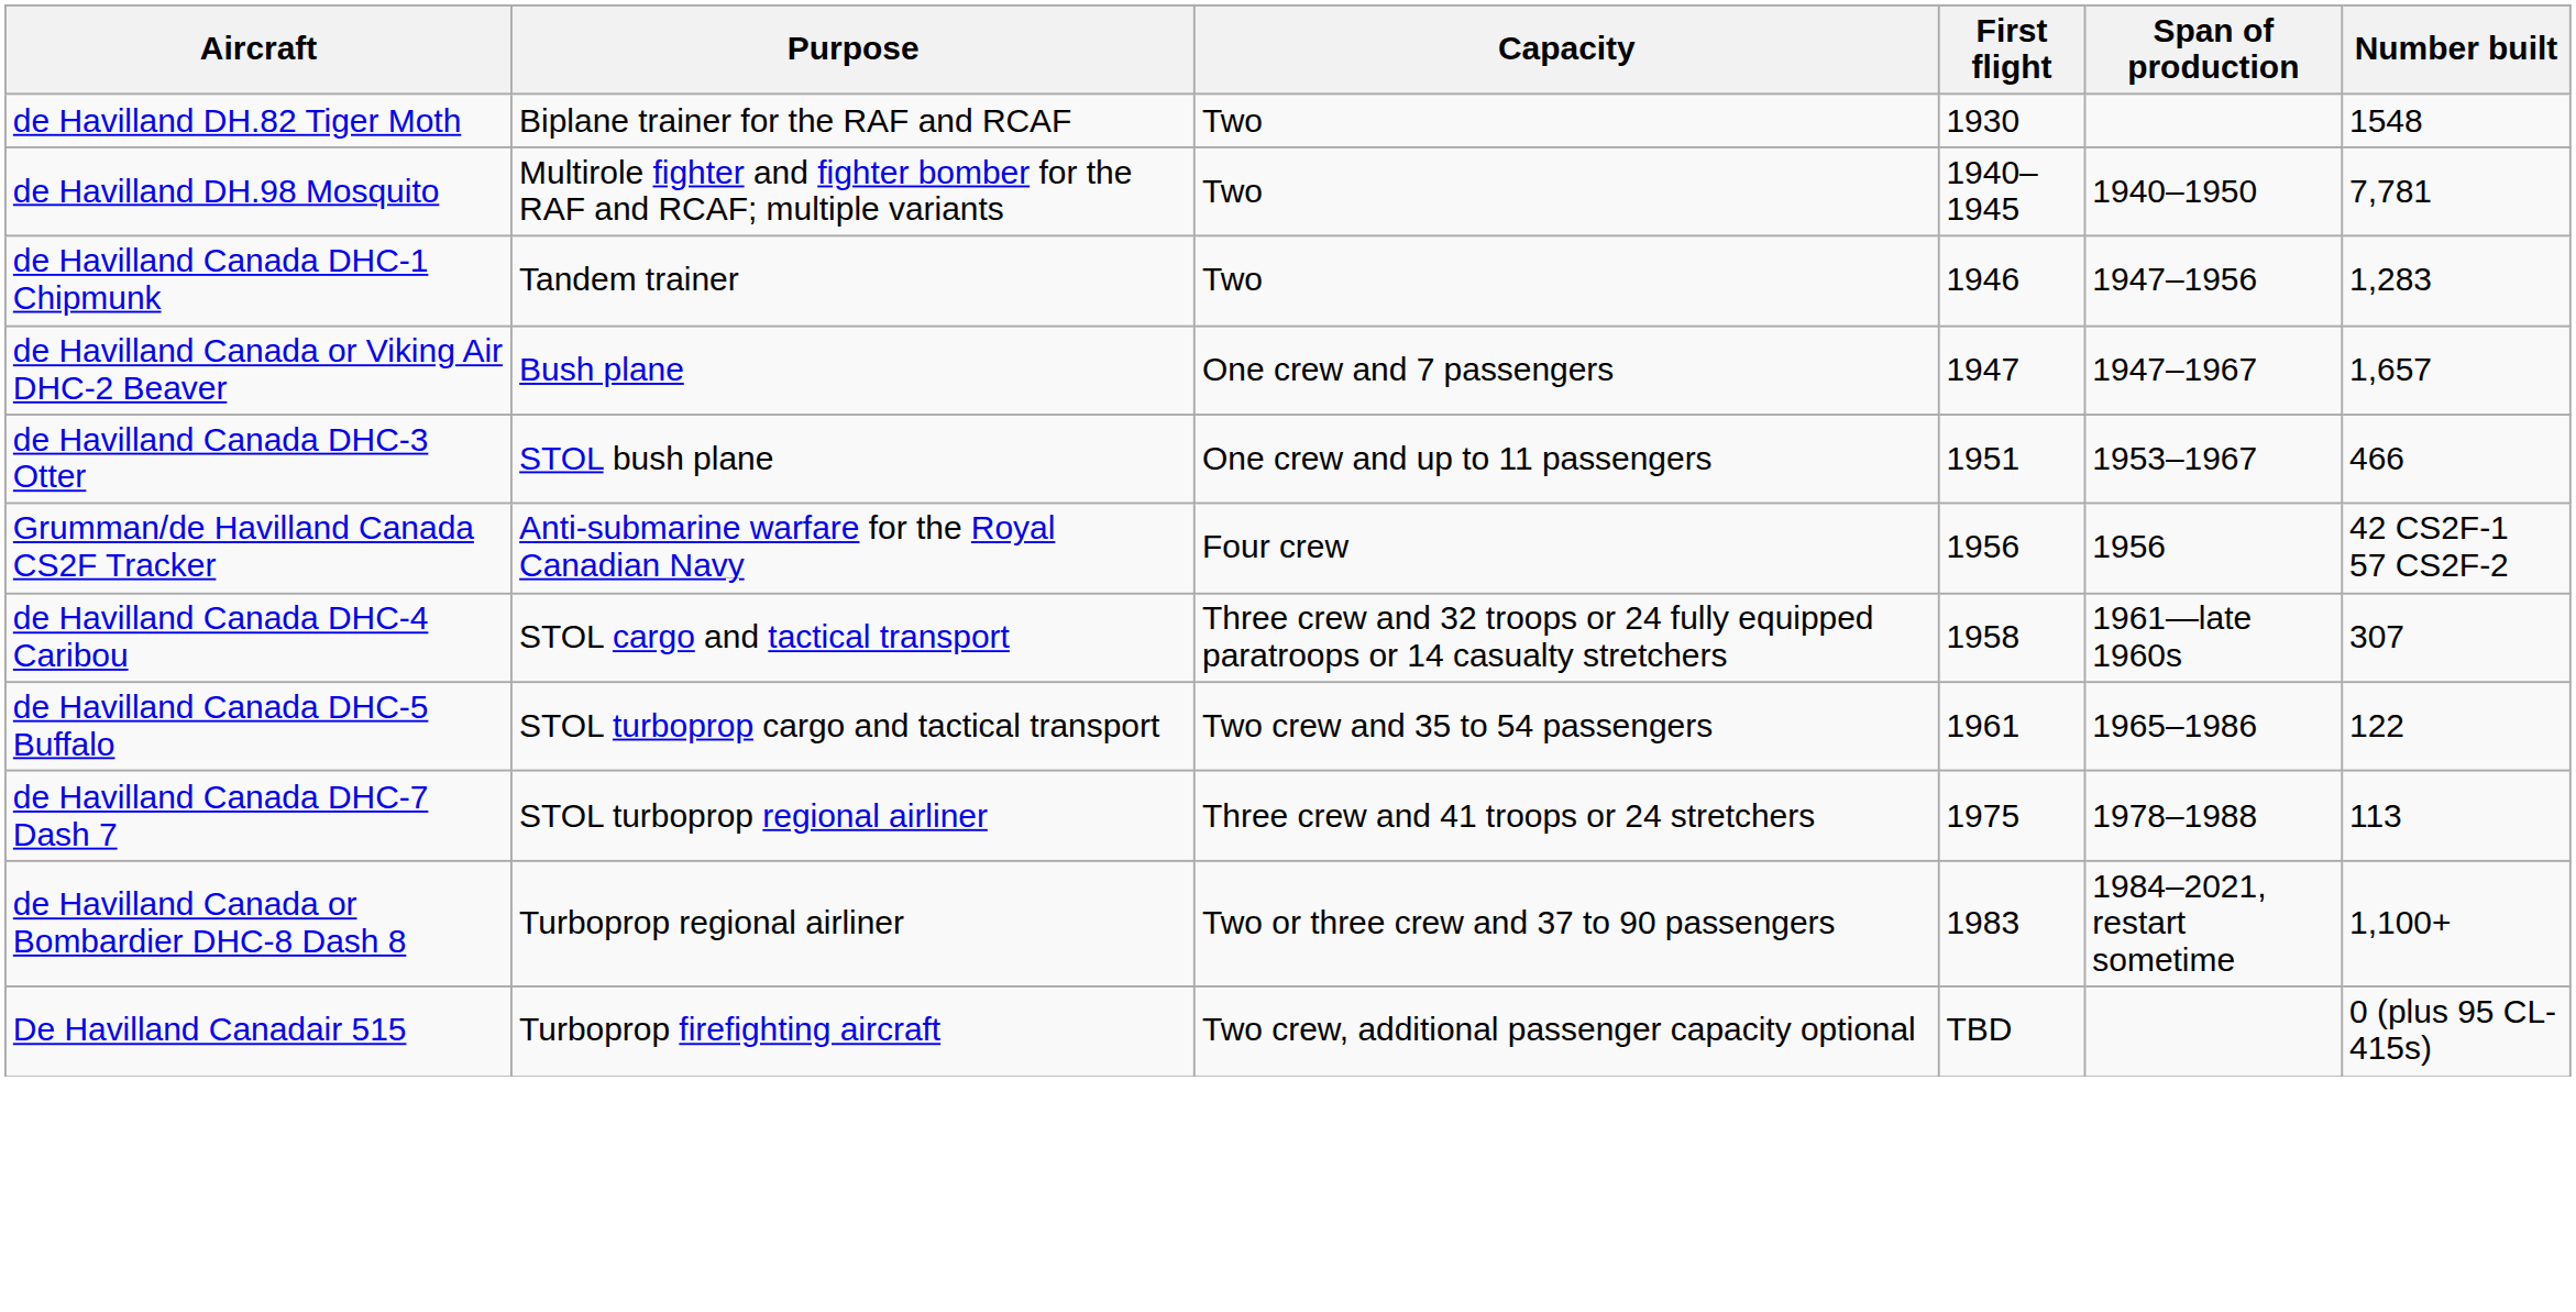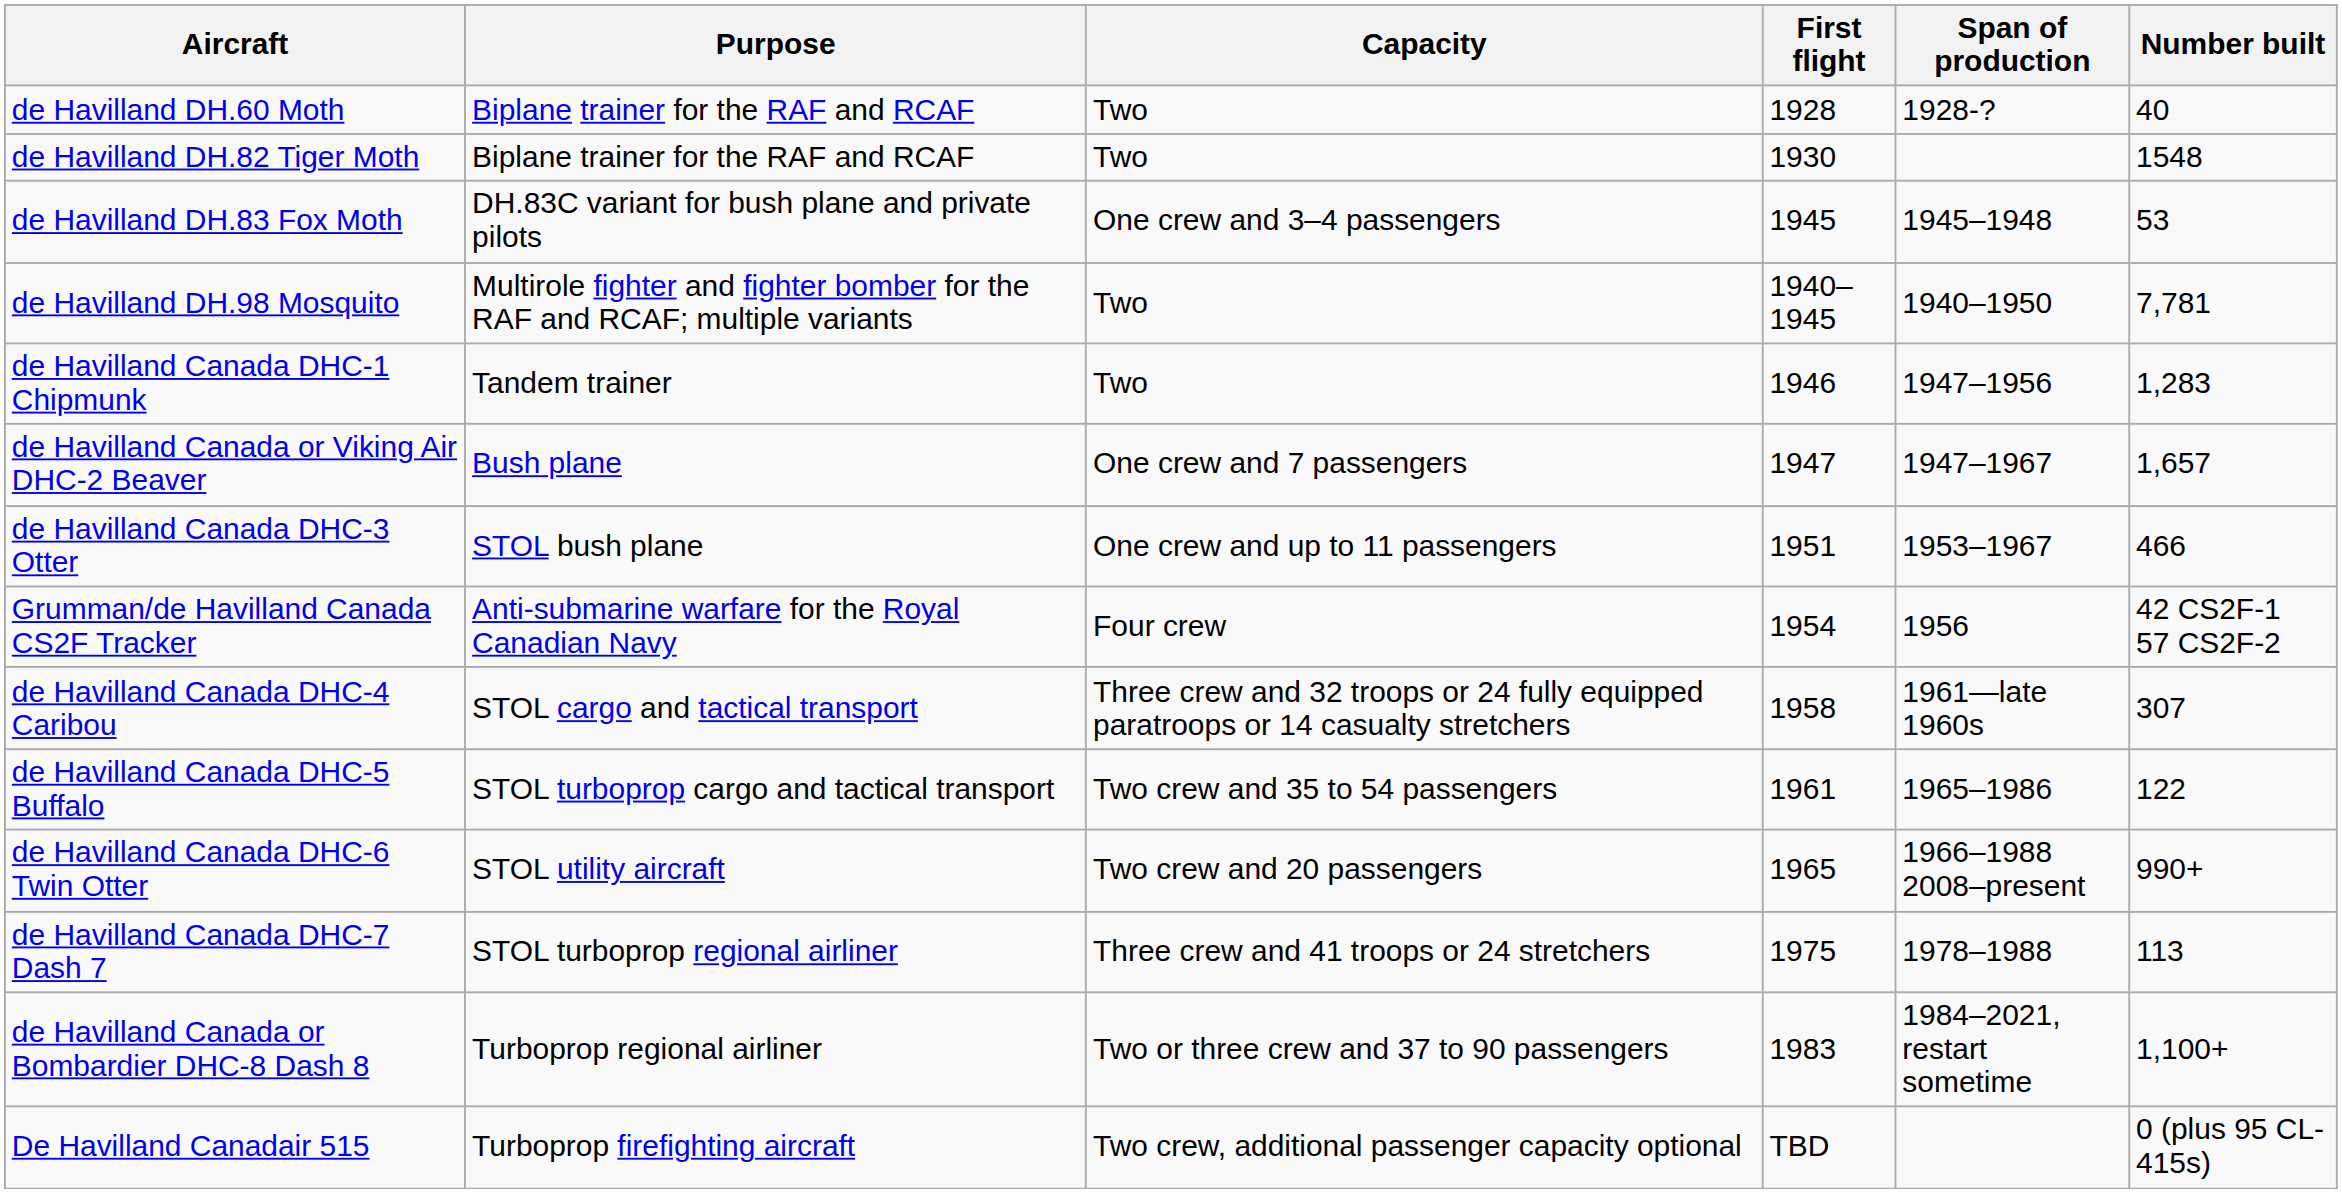+ row: de Havilland DH.60 Moth | Biplane trainer for the RAF and RCAF | Two | 1928 | 1928-? | 40
+ row: de Havilland DH.83 Fox Moth | DH.83C variant for bush plane and private pilots | One crew and 3–4 passengers | 1945 | 1945–1948 | 53
Grumman/de Havilland Canada CS2F Tracker | First flight: 1956 -> 1954
+ row: de Havilland Canada DHC-6 Twin Otter | STOL utility aircraft | Two crew and 20 passengers | 1965 | 1966–1988 2008–present | 990+
